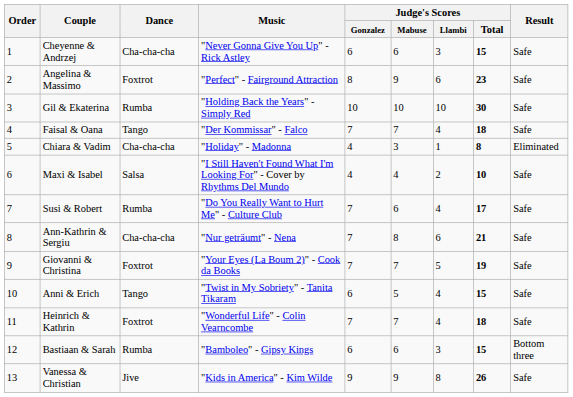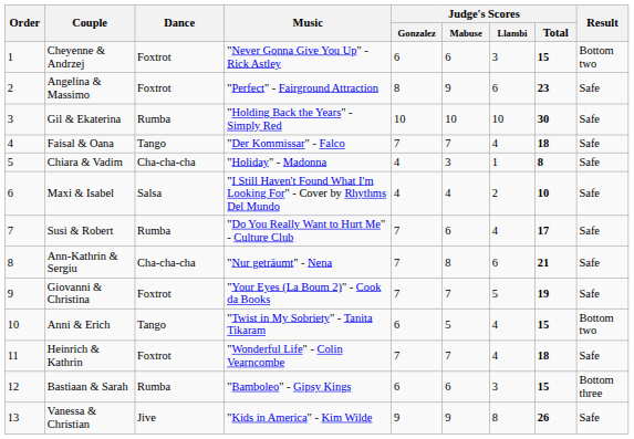Cheyenne & Andrzej | Dance: Cha-cha-cha -> Foxtrot
Cheyenne & Andrzej | Result: Safe -> Bottom two
Chiara & Vadim | Result: Eliminated -> Safe
Anni & Erich | Result: Safe -> Bottom two
